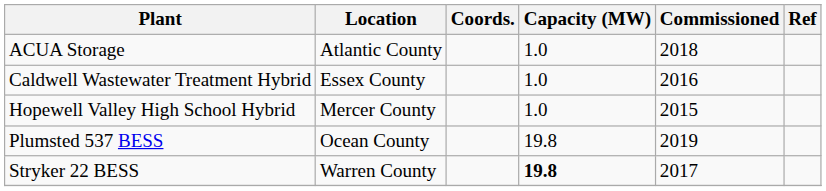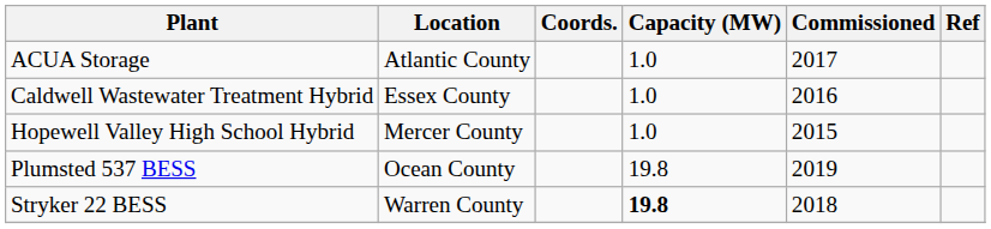ACUA Storage | Commissioned: 2018 -> 2017
Stryker 22 BESS | Commissioned: 2017 -> 2018
